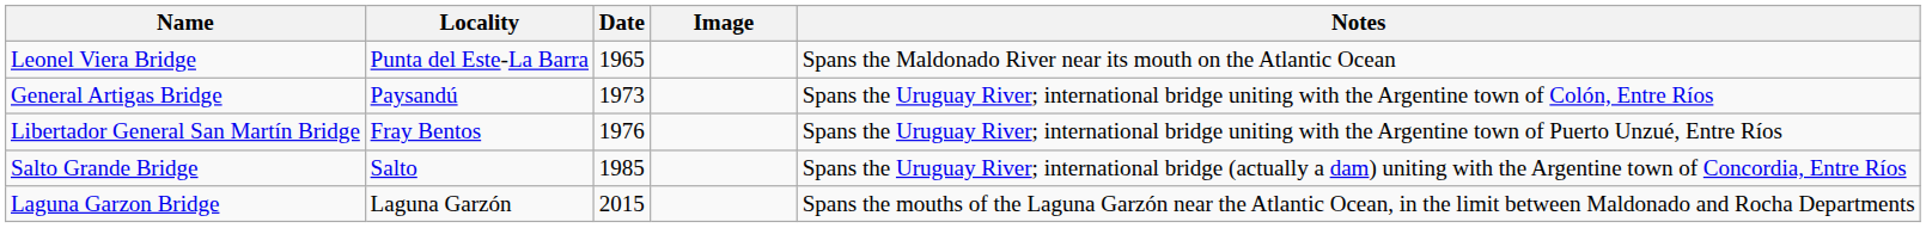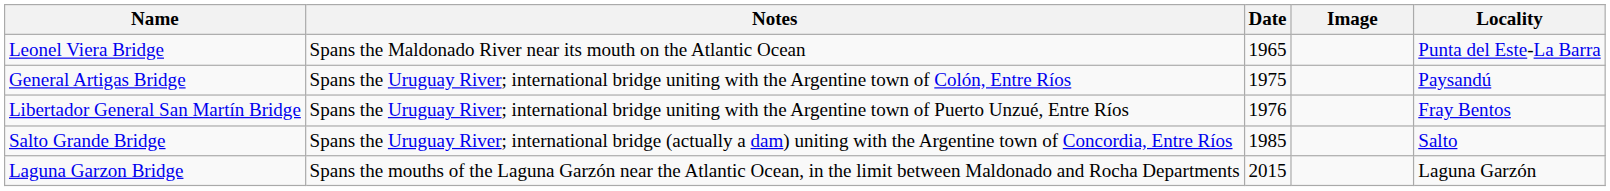columns swapped: Locality <-> Notes
General Artigas Bridge | Date: 1973 -> 1975
